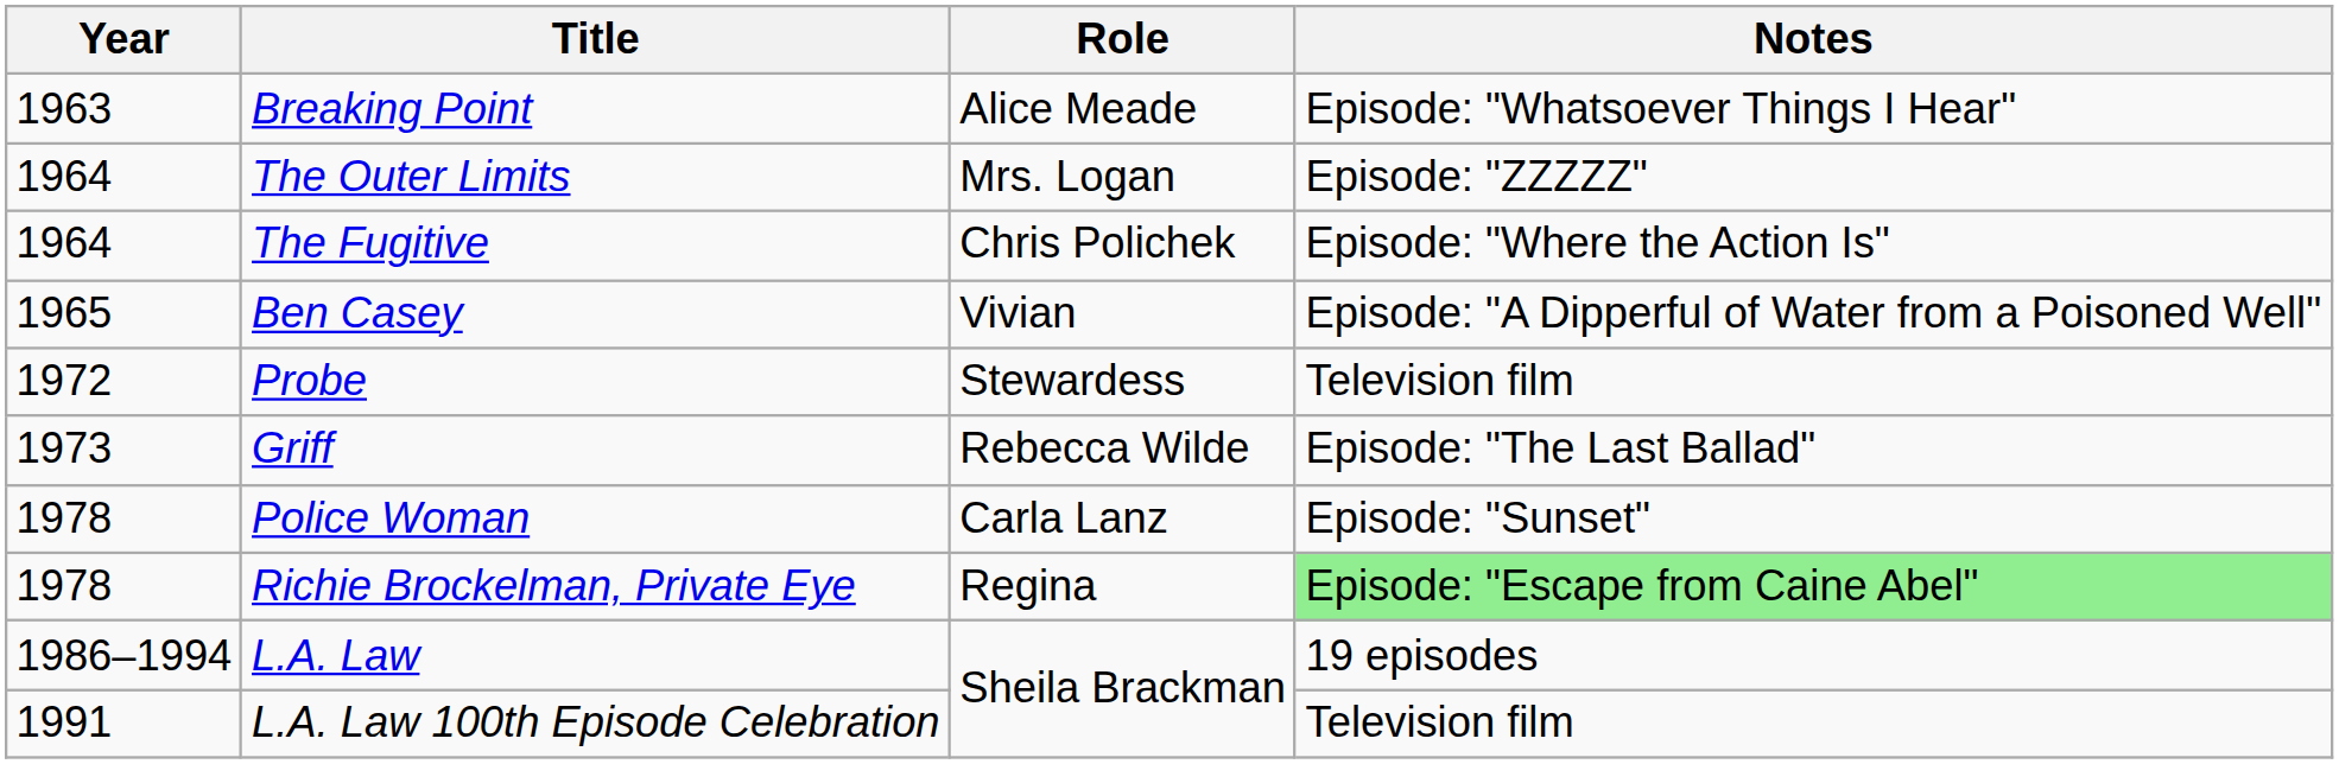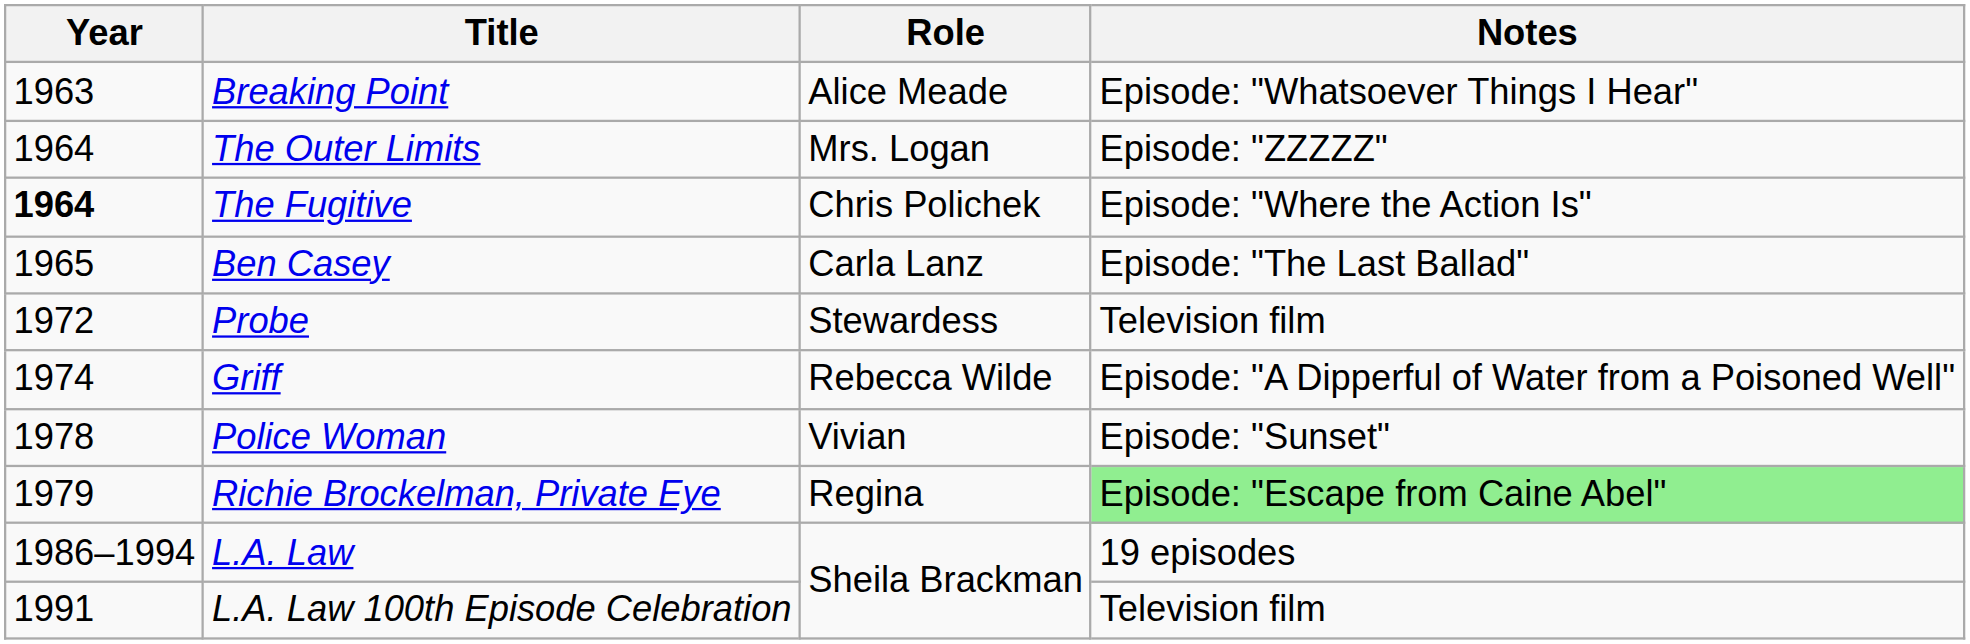The Fugitive | Year: normal -> bold
Ben Casey | Role: Vivian -> Carla Lanz
Ben Casey | Notes: Episode: "A Dipperful of Water from a Poisoned Well" -> Episode: "The Last Ballad"
Griff | Year: 1973 -> 1974
Griff | Notes: Episode: "The Last Ballad" -> Episode: "A Dipperful of Water from a Poisoned Well"
Police Woman | Role: Carla Lanz -> Vivian
Richie Brockelman, Private Eye | Year: 1978 -> 1979
